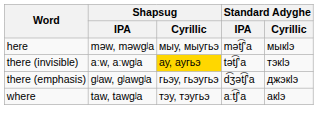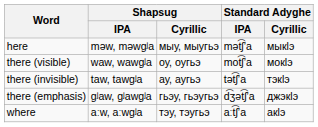+ row: there (visible) | waw, wawɡʲa | оу, оугьэ | mot͡ʃʼa | мокӏэ
there (invisible) | Shapsug / IPA: aːw, aːwɡʲa -> taw, tawɡʲa
there (invisible) | Shapsug / Cyrillic: gold background -> no background
where | Shapsug / IPA: taw, tawɡʲa -> aːw, aːwɡʲa
